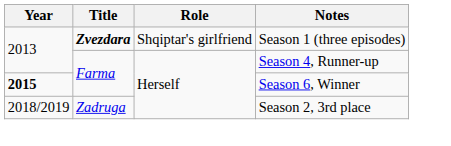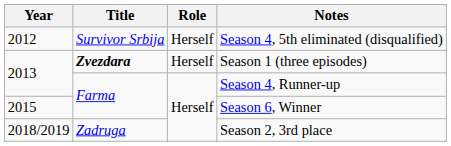+ row: 2012 | Survivor Srbija | Herself | Season 4, 5th eliminated (disqualified)
Season 1 (three episodes) | Role: Shqiptar's girlfriend -> Herself
Season 6, Winner | Year: bold -> normal
